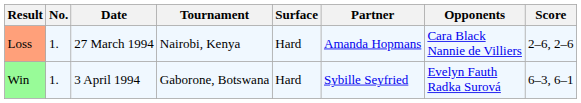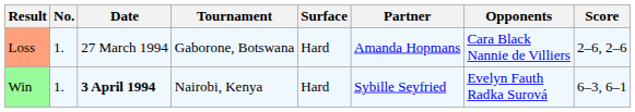Loss | Tournament: Nairobi, Kenya -> Gaborone, Botswana
Win | Date: normal -> bold
Win | Tournament: Gaborone, Botswana -> Nairobi, Kenya
